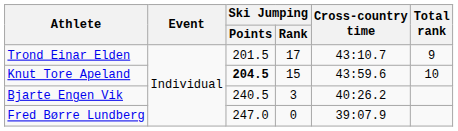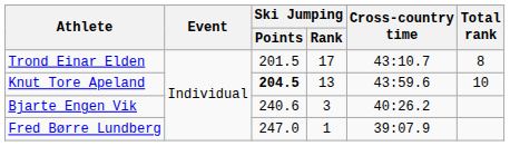Trond Einar Elden | Total rank: 9 -> 8
Knut Tore Apeland | Ski Jumping / Rank: 15 -> 13
Bjarte Engen Vik | Ski Jumping / Points: 240.5 -> 240.6
Fred Børre Lundberg | Ski Jumping / Rank: 0 -> 1
